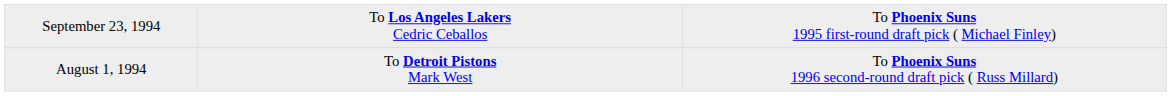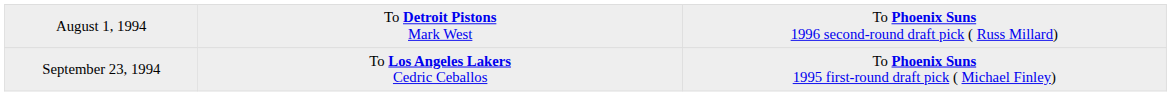rows swapped: August 1, 1994 <-> September 23, 1994
